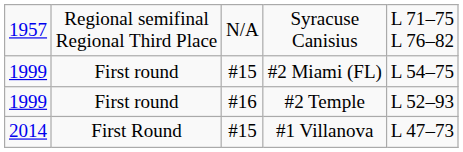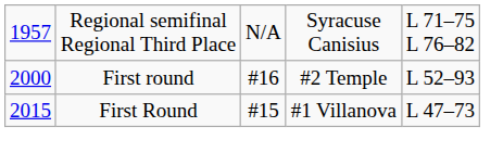- row: 1999 | First round | #15 | #2 Miami (FL) | L 54–75
#2 Temple | column 1: 1999 -> 2000
#1 Villanova | column 1: 2014 -> 2015
